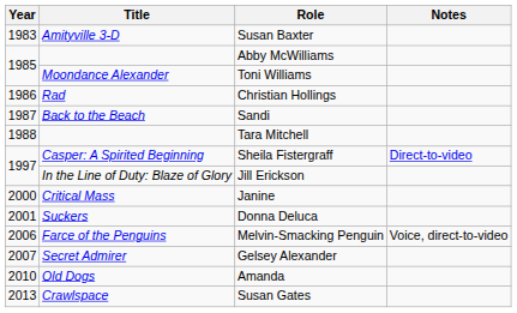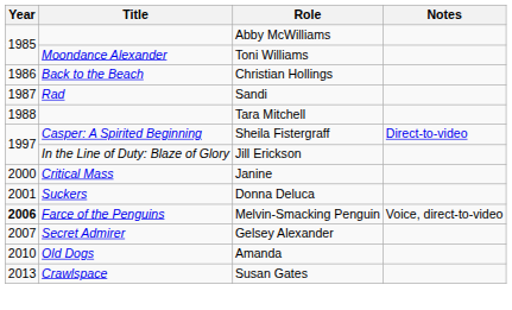- row: 1983 | Amityville 3-D | Susan Baxter
Christian Hollings | Title: Rad -> Back to the Beach
Sandi | Title: Back to the Beach -> Rad
Melvin-Smacking Penguin | Year: normal -> bold
